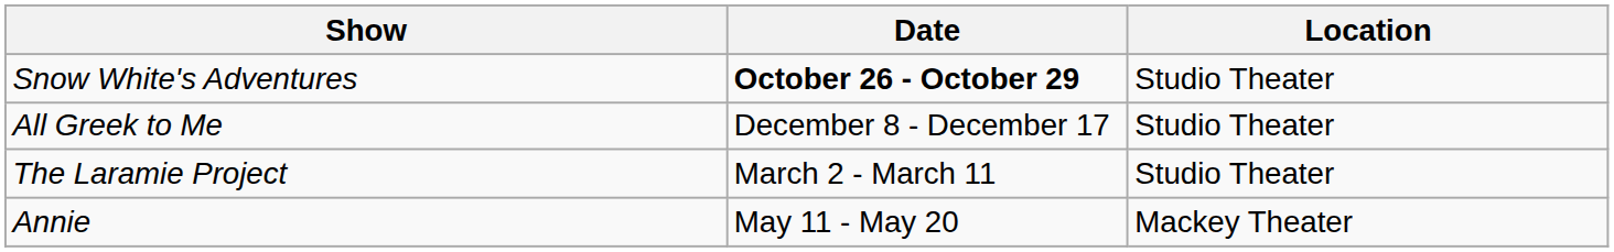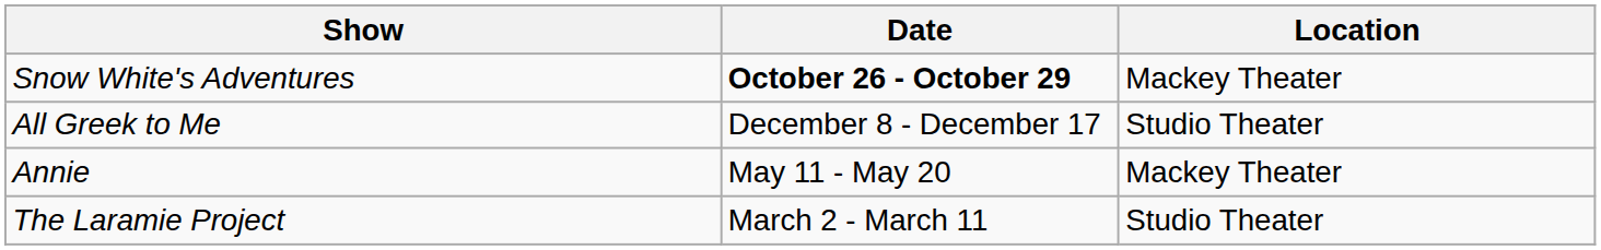Snow White's Adventures | Location: Studio Theater -> Mackey Theater
rows swapped: The Laramie Project <-> Annie
